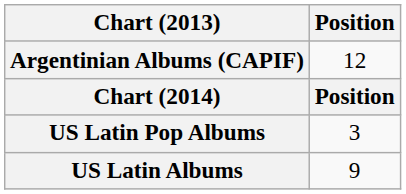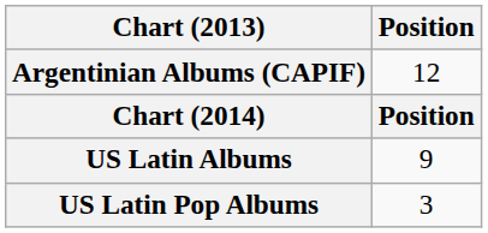rows swapped: US Latin Albums <-> US Latin Pop Albums
